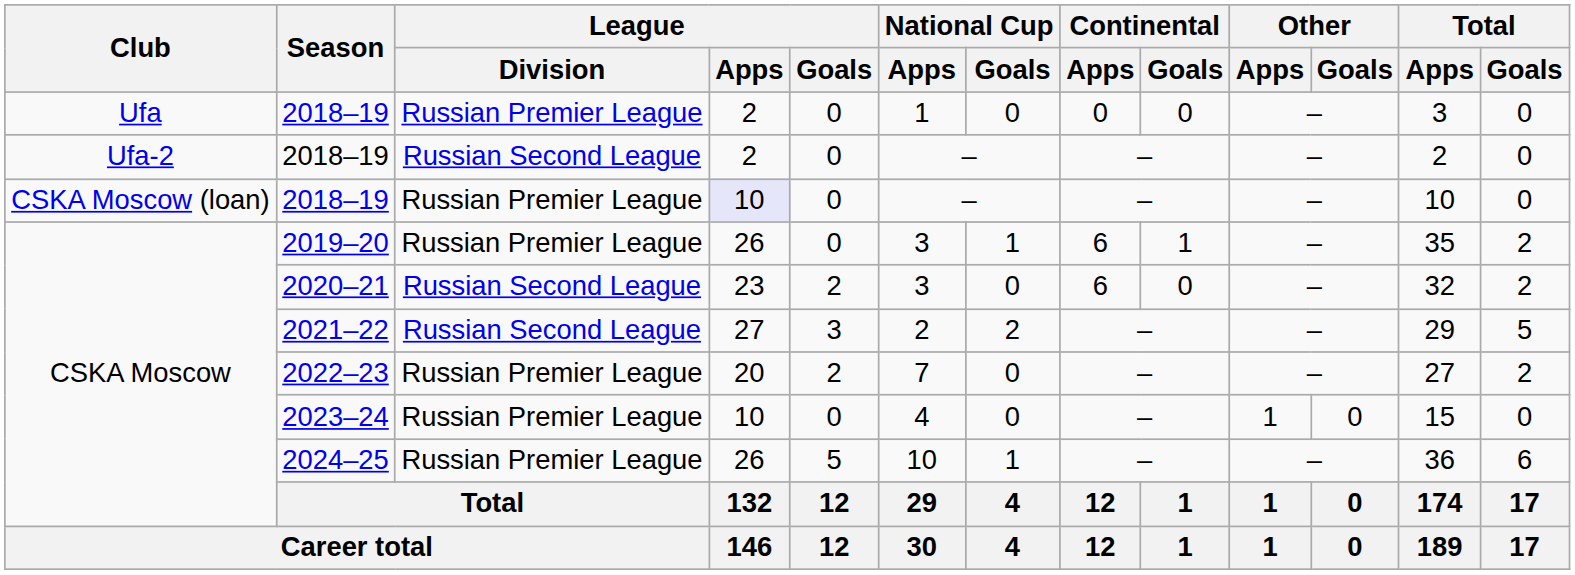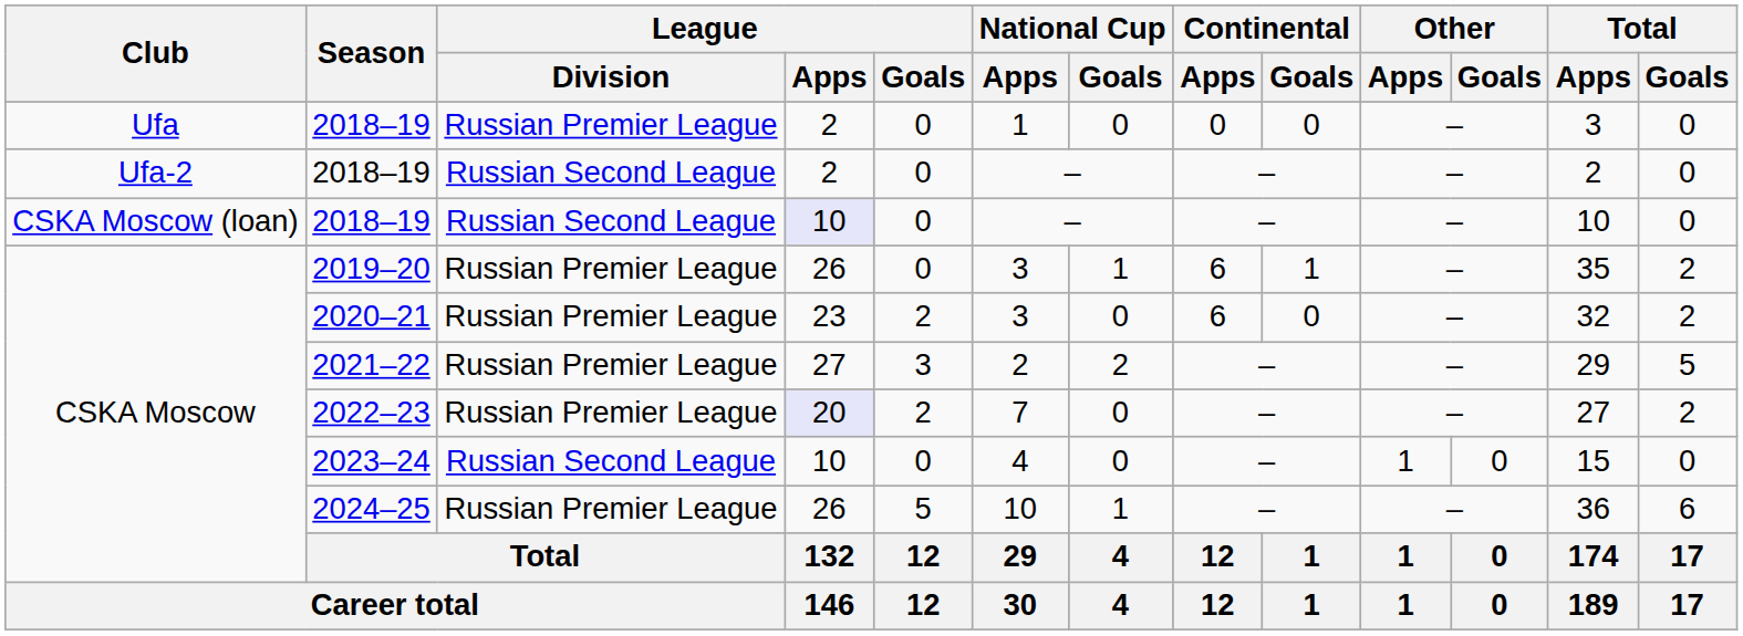CSKA Moscow (loan) / 2018–19 | League / Division: Russian Premier League -> Russian Second League
2020–21 | League / Division: Russian Second League -> Russian Premier League
2021–22 | League / Division: Russian Second League -> Russian Premier League
2022–23 | League / Apps: no background -> lavender background
2023–24 | League / Division: Russian Premier League -> Russian Second League
